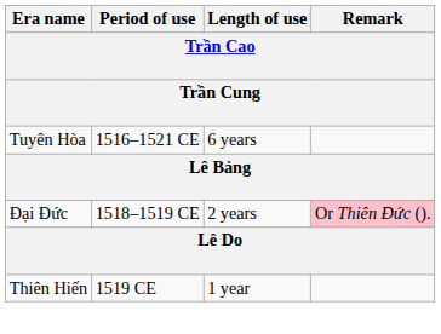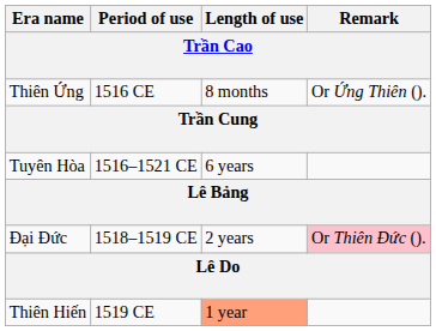+ row: Thiên Ứng | 1516 CE | 8 months | Or Ứng Thiên ().
Thiên Hiến | Length of use: no background -> lightsalmon background
